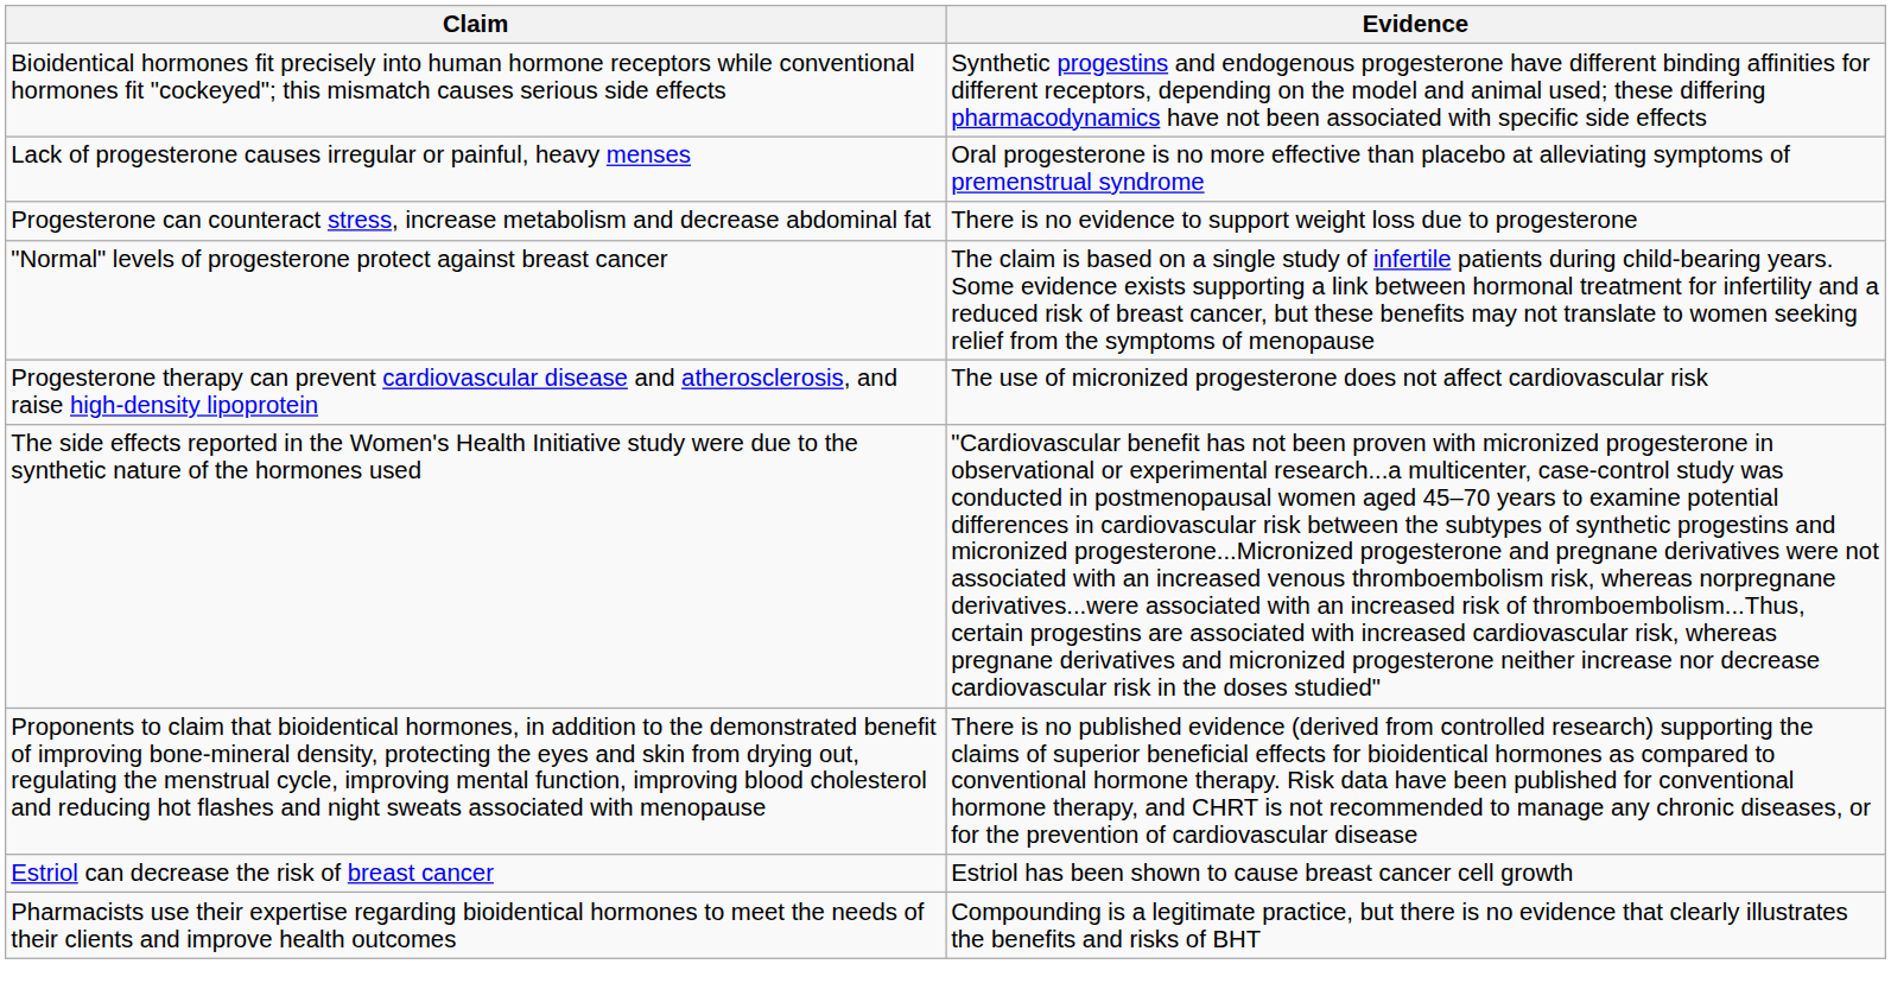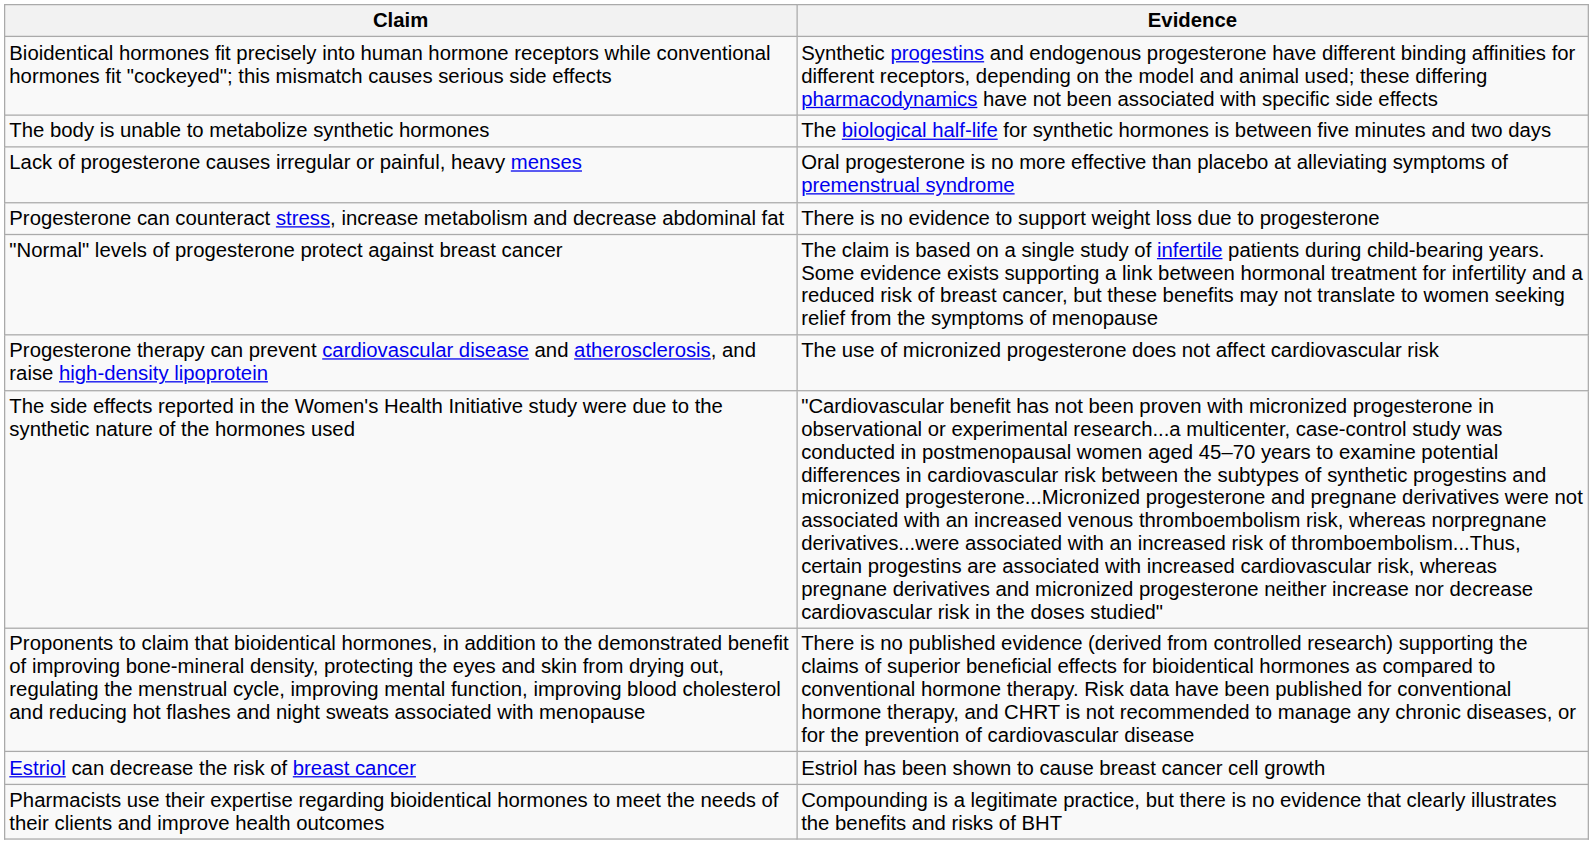+ row: The body is unable to metabolize synthetic hormones | The biological half-life for synthetic hormones is between five minutes and two days
